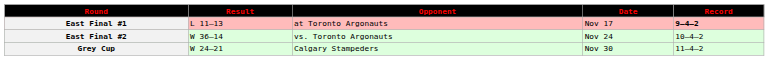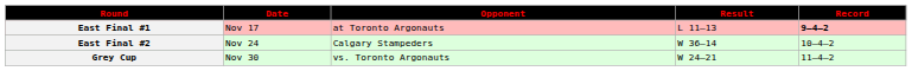columns swapped: Date <-> Result
East Final #2 | Opponent: vs. Toronto Argonauts -> Calgary Stampeders
Grey Cup | Opponent: Calgary Stampeders -> vs. Toronto Argonauts
